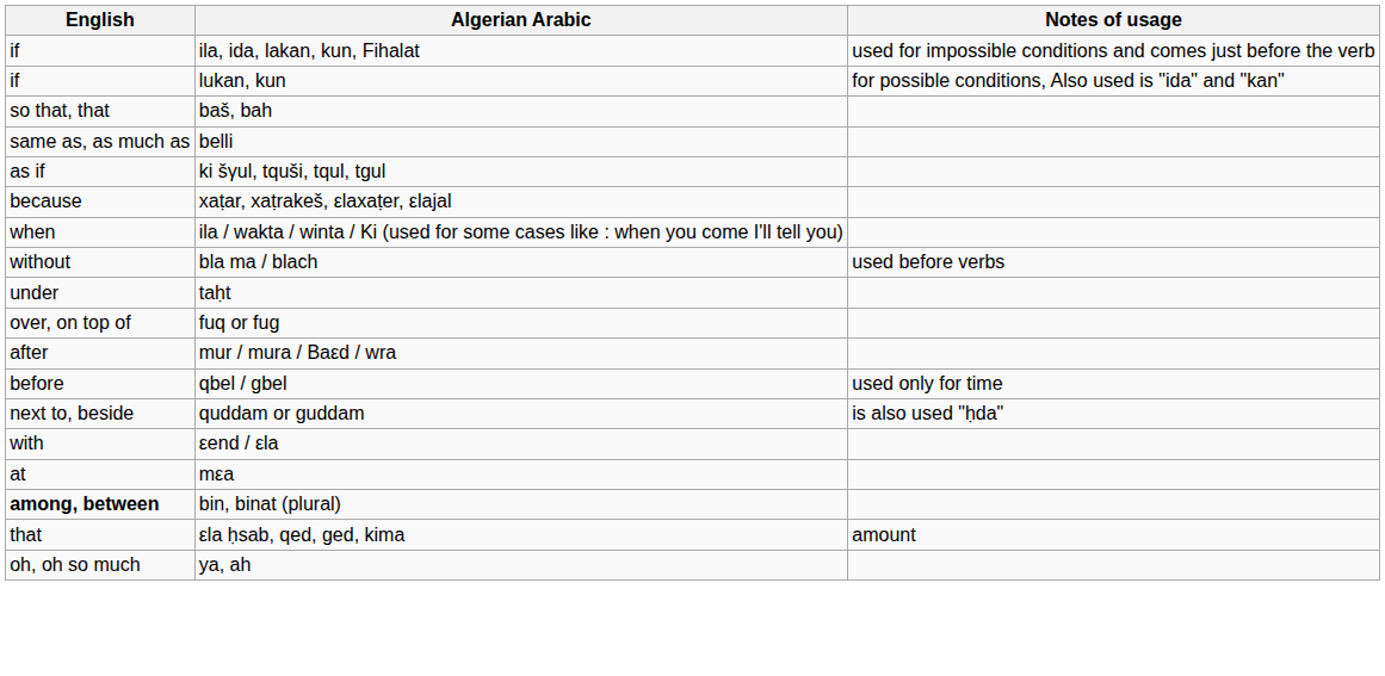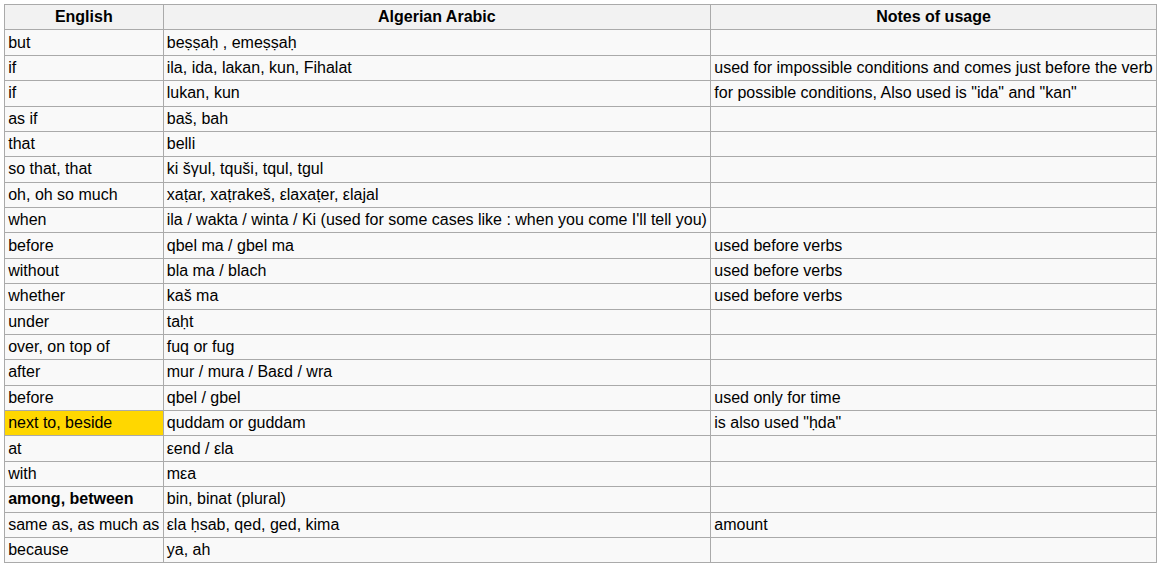+ row: but | beṣṣaḥ , emeṣṣaḥ
baš, bah | English: so that, that -> as if
belli | English: same as, as much as -> that
ki šγul, tquši, tqul, tgul | English: as if -> so that, that
xaṭar, xaṭrakeš, εlaxaṭer, εlajal | English: because -> oh, oh so much
+ row: before | qbel ma / gbel ma | used before verbs
+ row: whether | kaš ma | used before verbs
quddam or guddam | English: no background -> gold background
εend / εla | English: with -> at
mεa | English: at -> with
εla ḥsab, qed, ged, kima | English: that -> same as, as much as
ya, ah | English: oh, oh so much -> because
